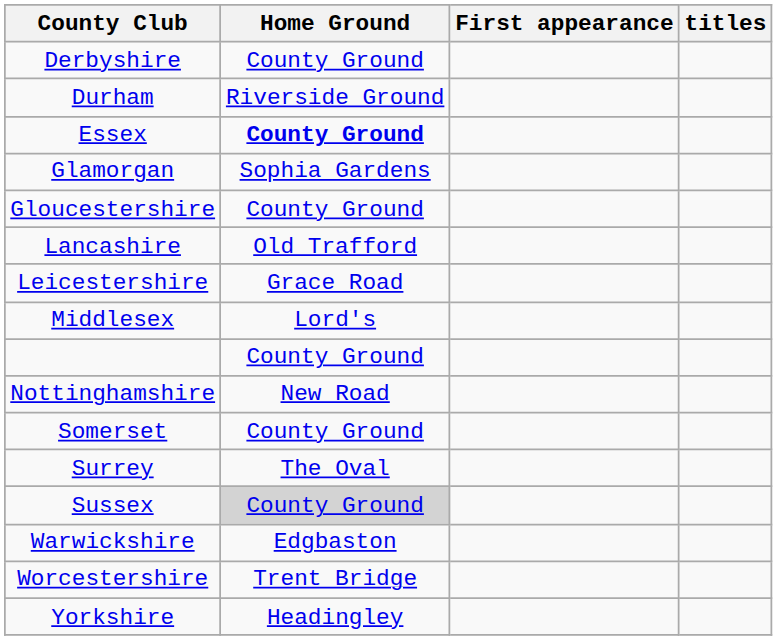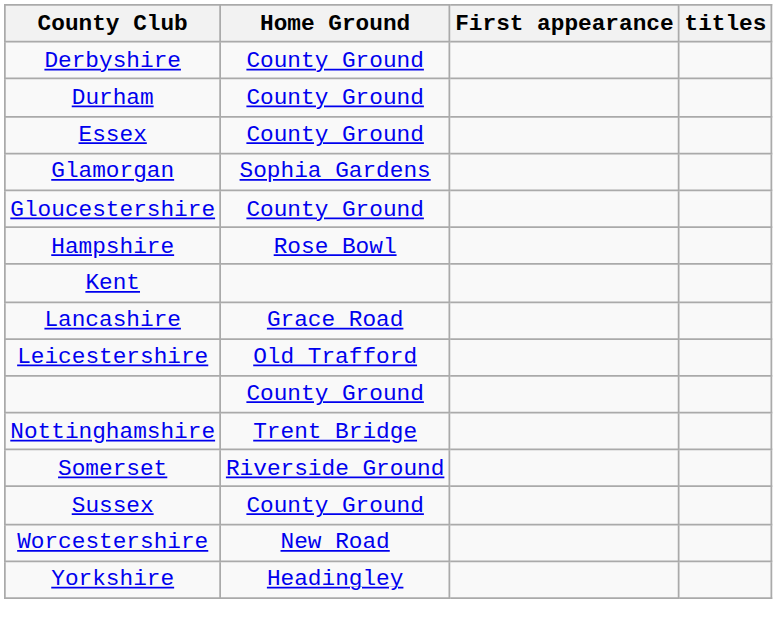Durham | Home Ground: Riverside Ground -> County Ground
Essex | Home Ground: bold -> normal
+ row: Hampshire | Rose Bowl
+ row: Kent
Lancashire | Home Ground: Old Trafford -> Grace Road
Leicestershire | Home Ground: Grace Road -> Old Trafford
- row: Middlesex | Lord's
Nottinghamshire | Home Ground: New Road -> Trent Bridge
Somerset | Home Ground: County Ground -> Riverside Ground
- row: Surrey | The Oval
Sussex | Home Ground: lightgrey background -> no background
- row: Warwickshire | Edgbaston
Worcestershire | Home Ground: Trent Bridge -> New Road
